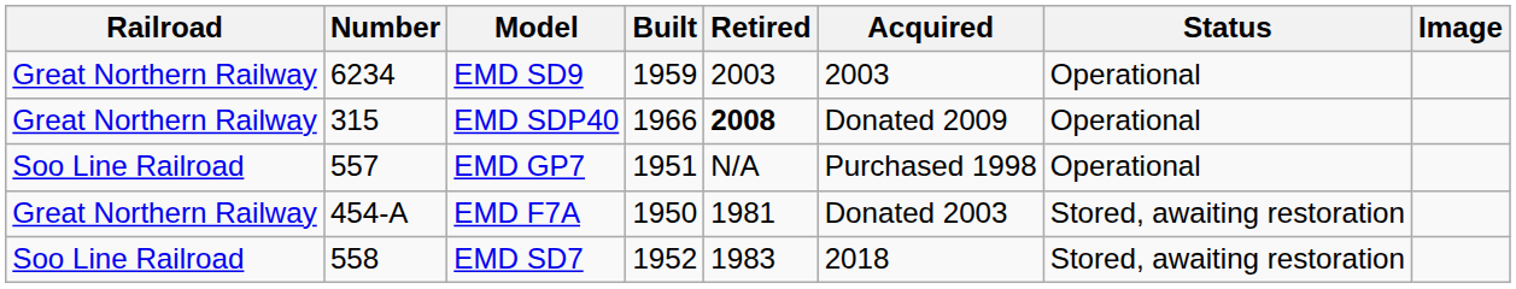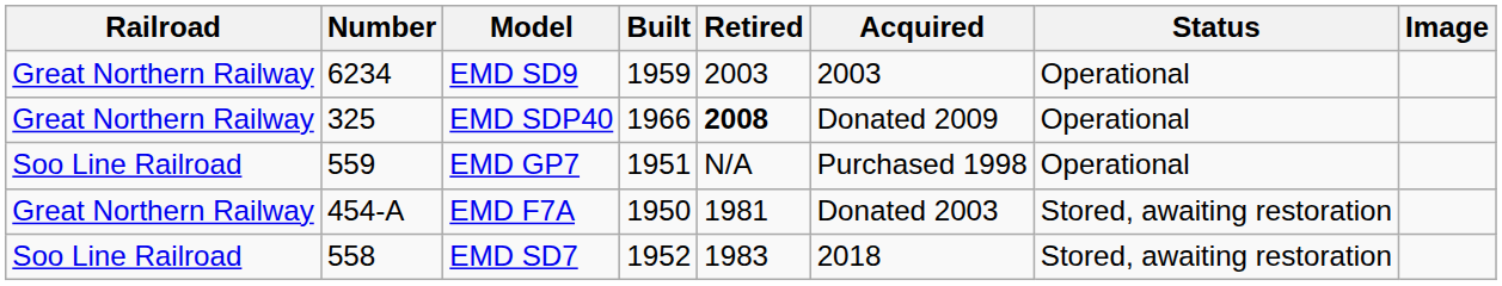EMD SDP40 | Number: 315 -> 325
EMD GP7 | Number: 557 -> 559
